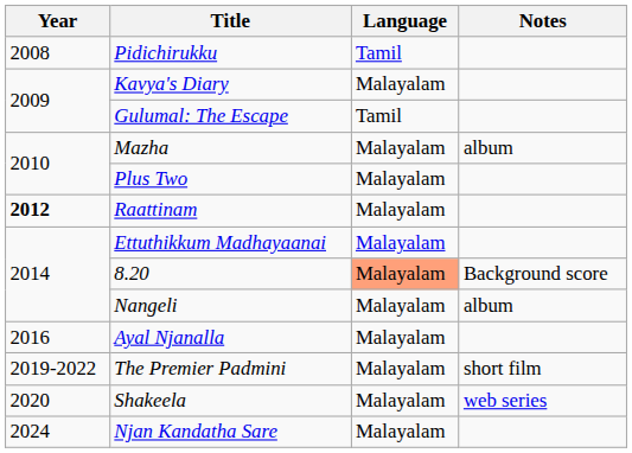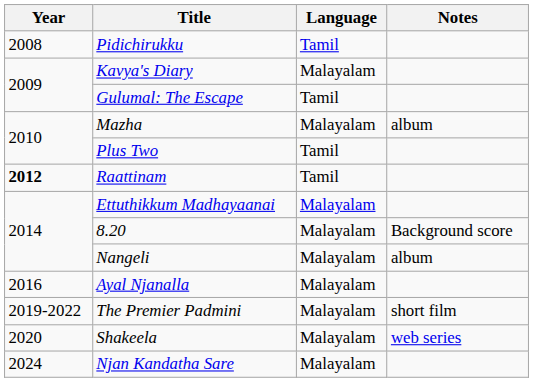Plus Two | Language: Malayalam -> Tamil
Raattinam | Language: Malayalam -> Tamil
8.20 | Language: lightsalmon background -> no background
